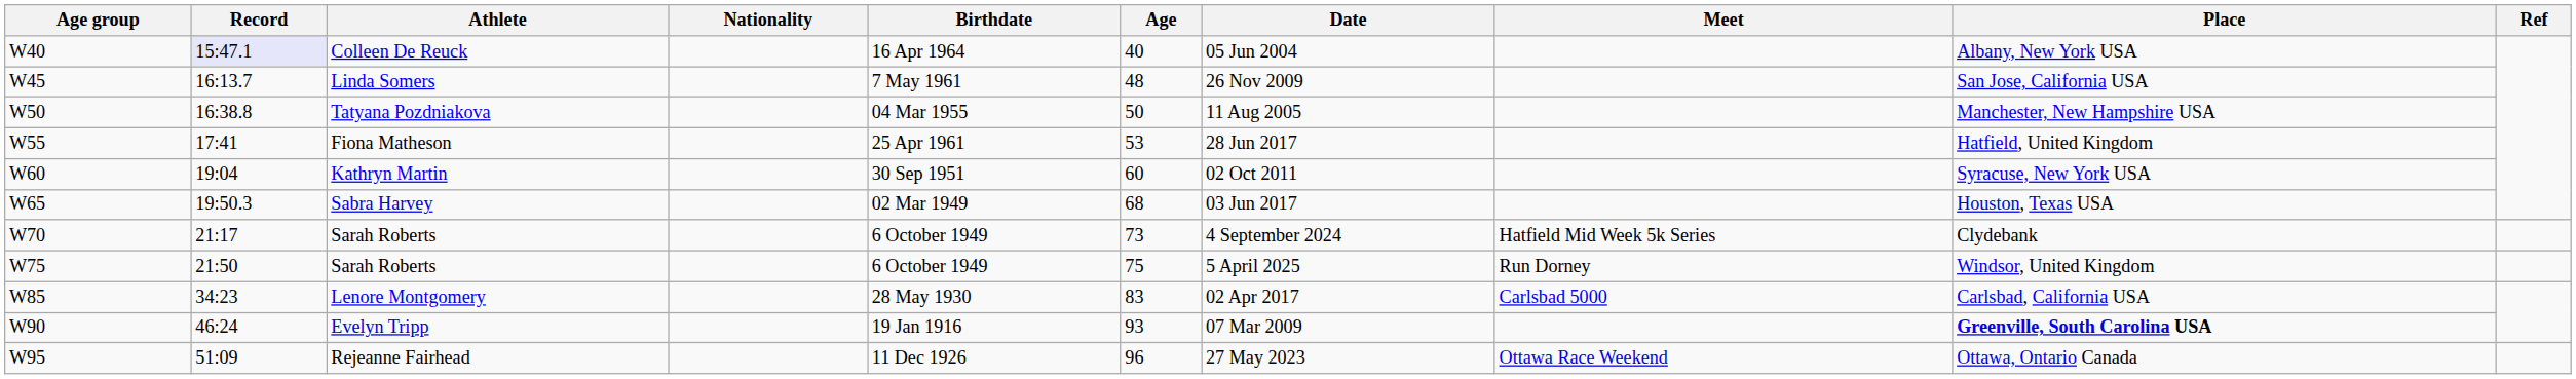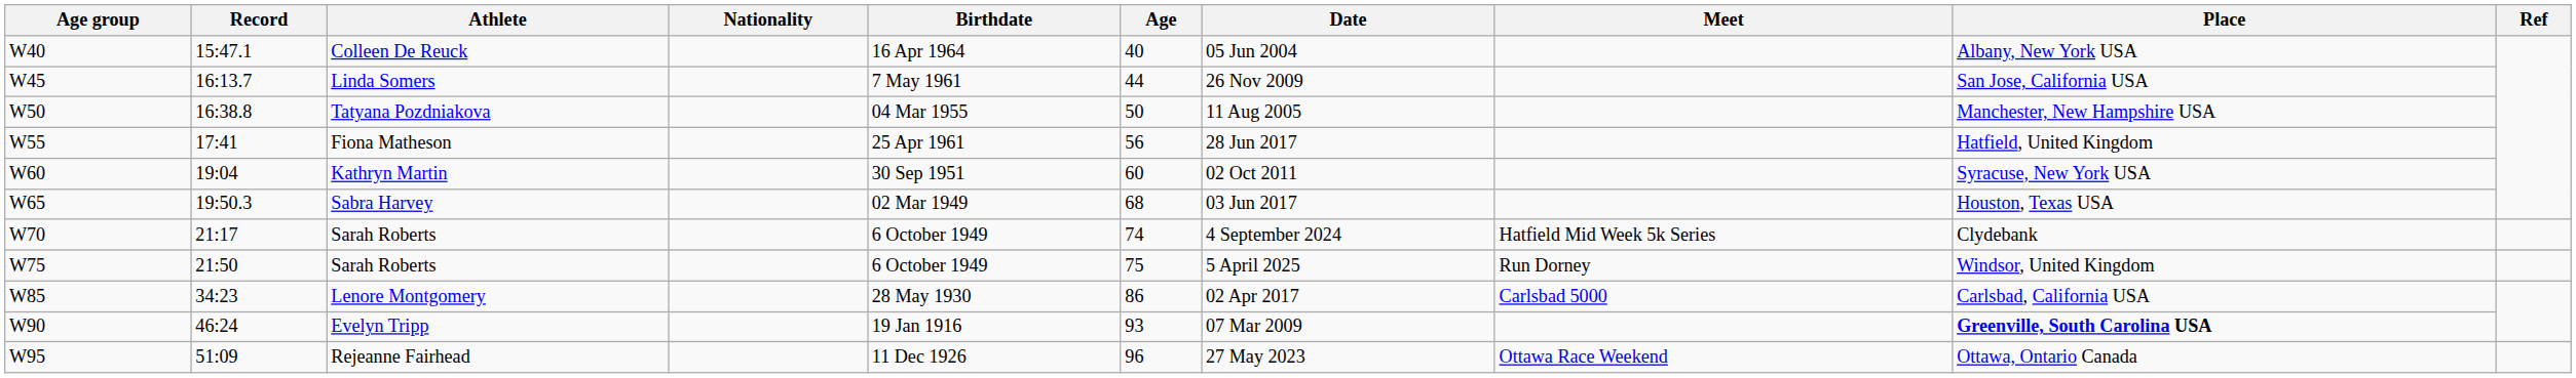Colleen De Reuck | Record: lavender background -> no background
Linda Somers | Age: 48 -> 44
Fiona Matheson | Age: 53 -> 56
W70 / Sarah Roberts | Age: 73 -> 74
Lenore Montgomery | Age: 83 -> 86
